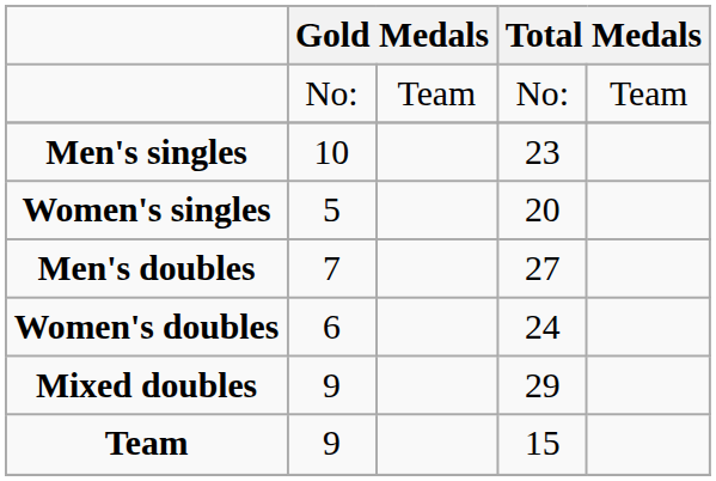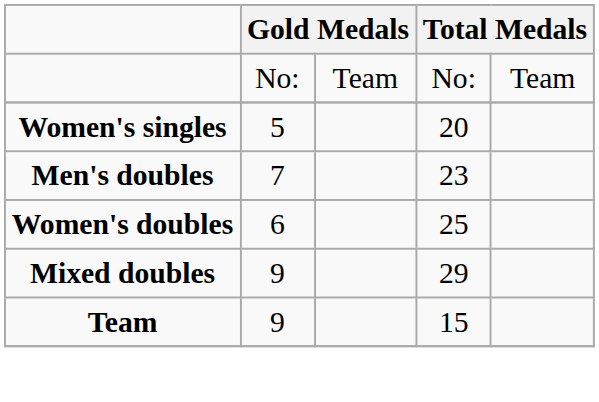- row: Men's singles | 10 | 23
Men's doubles | column 4: 27 -> 23
Women's doubles | column 4: 24 -> 25
